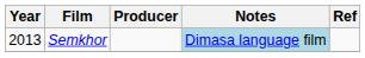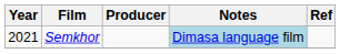Semkhor | Year: 2013 -> 2021
